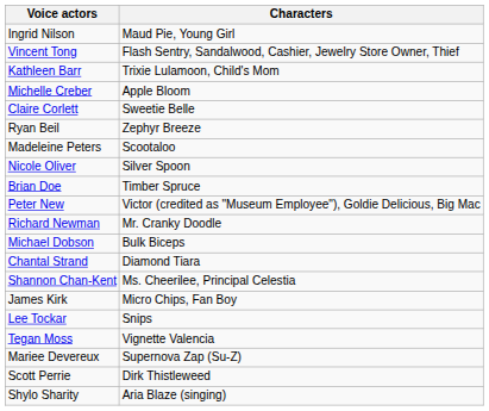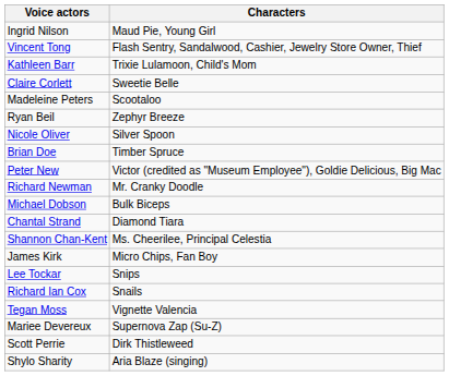- row: Michelle Creber | Apple Bloom
rows swapped: Madeleine Peters <-> Ryan Beil
+ row: Richard Ian Cox | Snails
